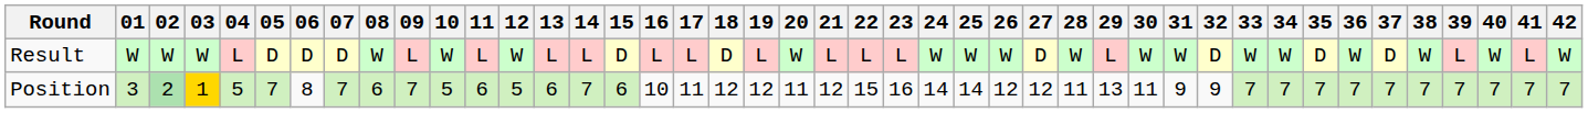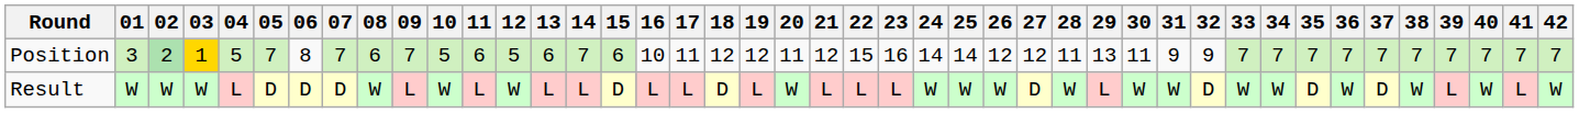rows swapped: Position <-> Result
